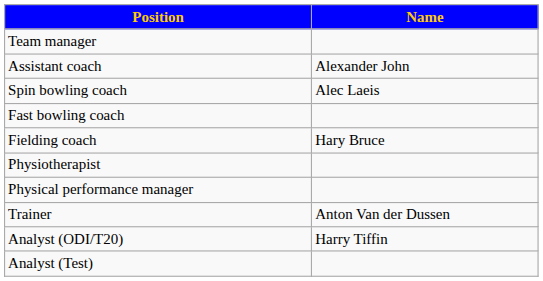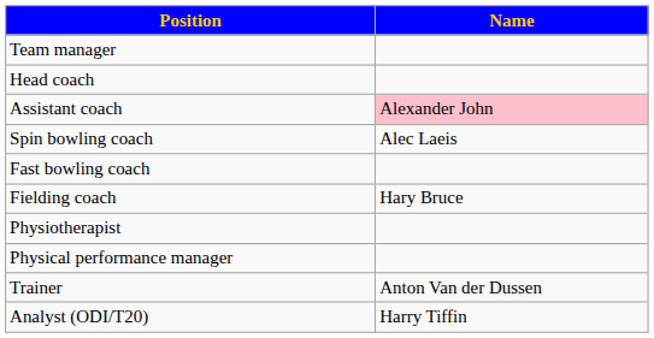+ row: Head coach
Assistant coach | Name: no background -> pink background
- row: Analyst (Test)
